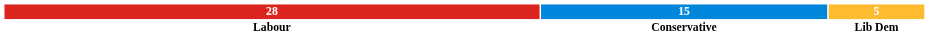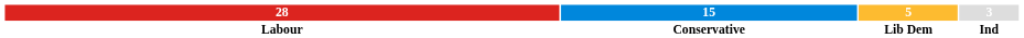+ column: 3 | Ind
